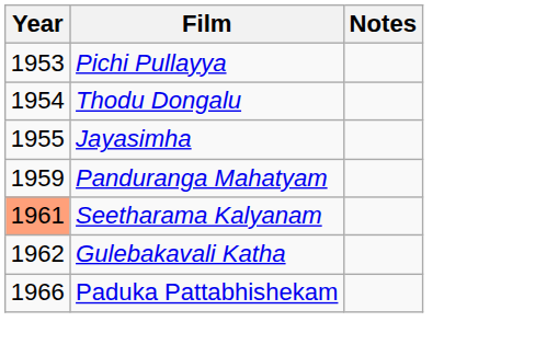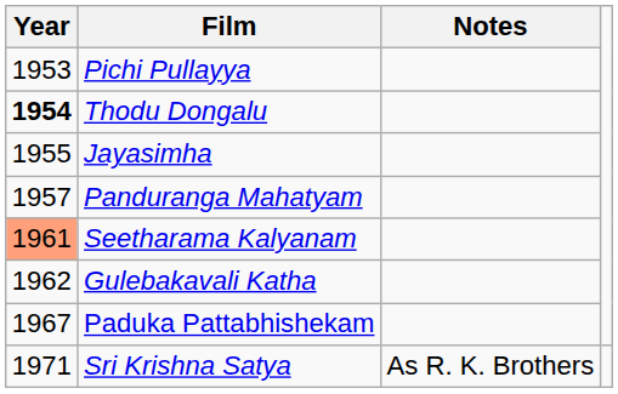Thodu Dongalu | Year: normal -> bold
Panduranga Mahatyam | Year: 1959 -> 1957
Paduka Pattabhishekam | Year: 1966 -> 1967
+ row: 1971 | Sri Krishna Satya | As R. K. Brothers
